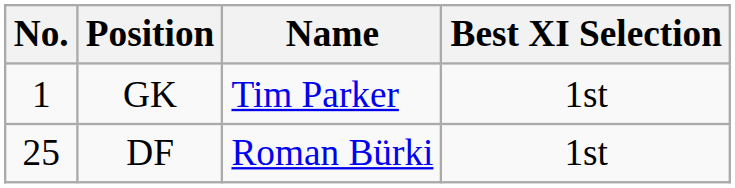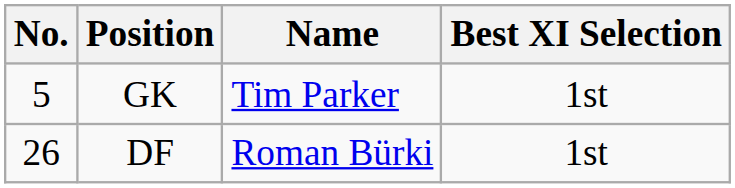GK | No.: 1 -> 5
DF | No.: 25 -> 26
